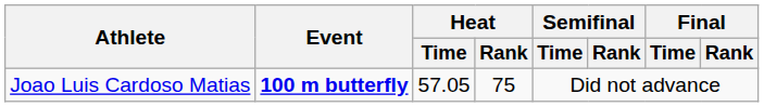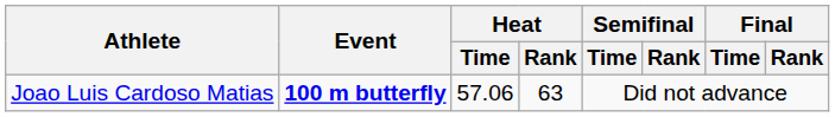Joao Luis Cardoso Matias | Heat / Time: 57.05 -> 57.06
Joao Luis Cardoso Matias | Heat / Rank: 75 -> 63
